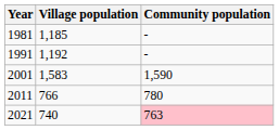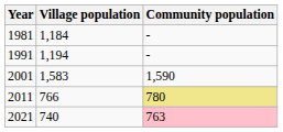1981 | Village population: 1,185 -> 1,184
1991 | Village population: 1,192 -> 1,194
2011 | Community population: no background -> khaki background
